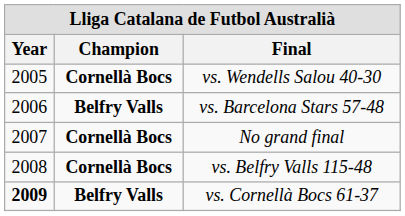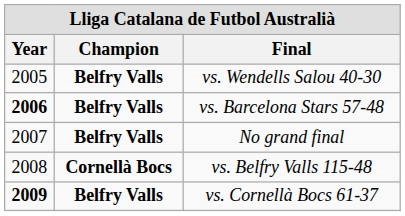vs. Wendells Salou 40-30 | Champion: Cornellà Bocs -> Belfry Valls
vs. Barcelona Stars 57-48 | Year: normal -> bold
No grand final | Champion: Cornellà Bocs -> Belfry Valls
